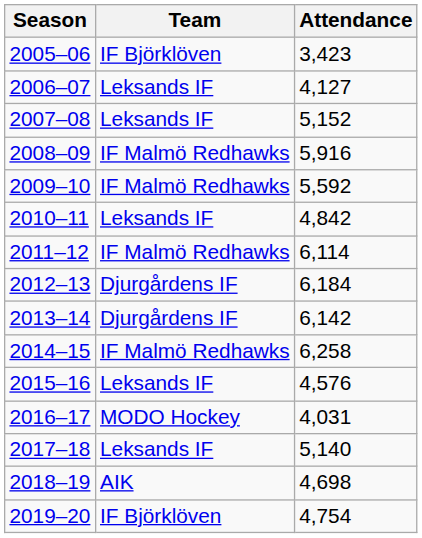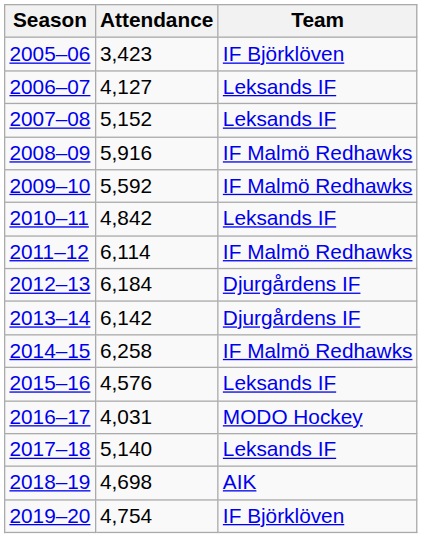columns swapped: Team <-> Attendance
